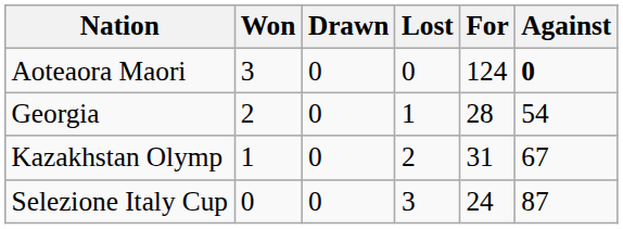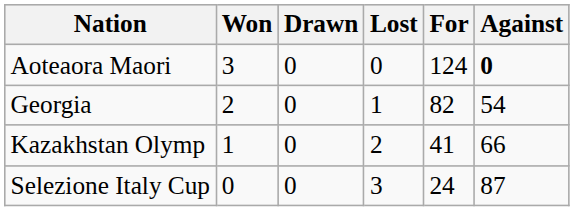Georgia | For: 28 -> 82
Kazakhstan Olymp | For: 31 -> 41
Kazakhstan Olymp | Against: 67 -> 66
